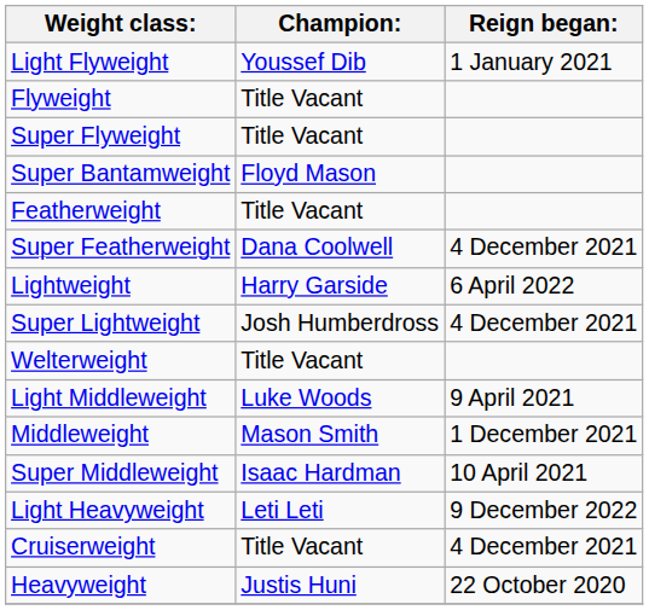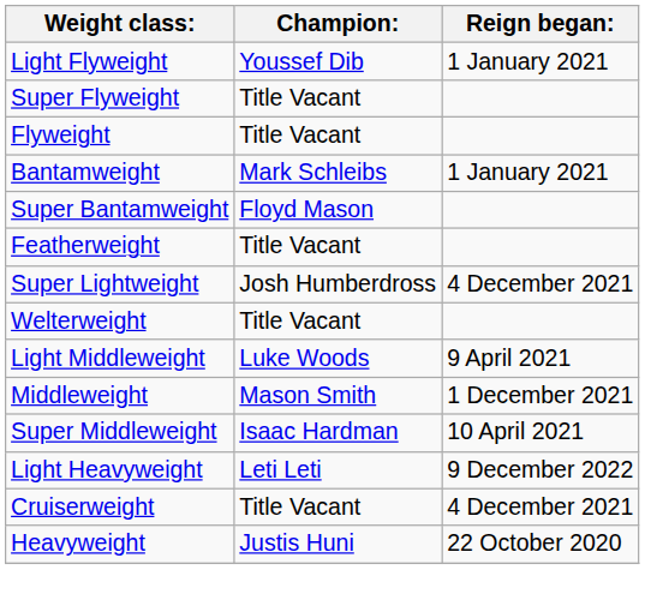rows swapped: Flyweight <-> Super Flyweight
+ row: Bantamweight | Mark Schleibs | 1 January 2021
- row: Super Featherweight | Dana Coolwell | 4 December 2021
- row: Lightweight | Harry Garside | 6 April 2022
